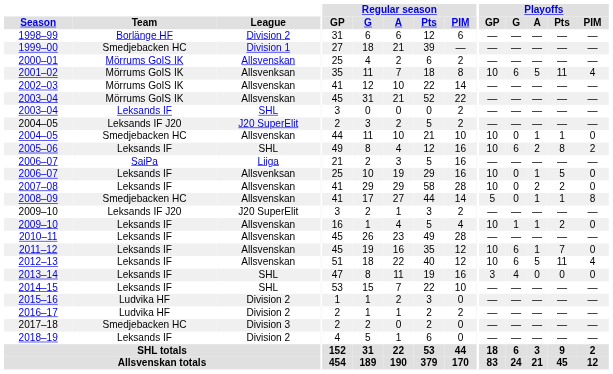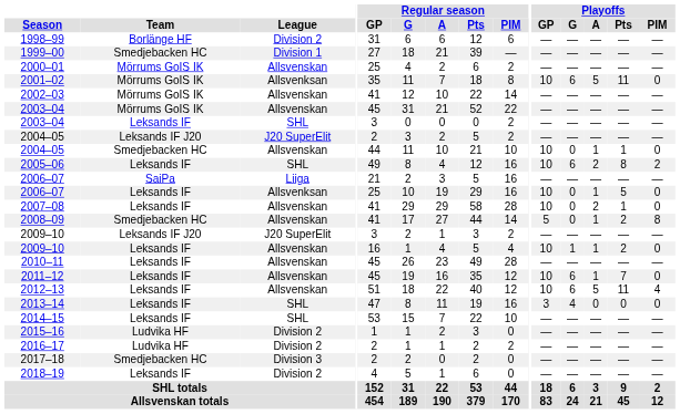2001–02 | Playoffs / PIM: 4 -> 0
2007–08 | Playoffs / Pts: 2 -> 1
2008–09 | Playoffs / Pts: 1 -> 2
